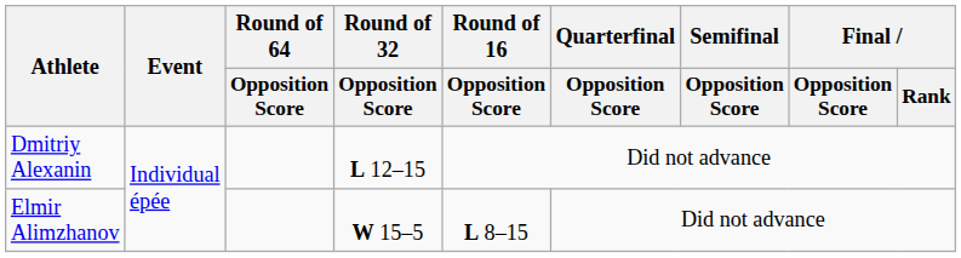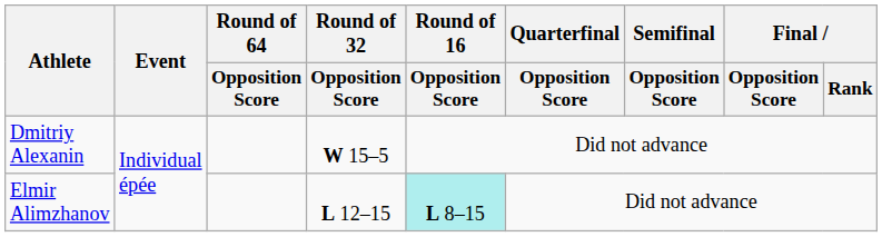Dmitriy Alexanin | Round of 32 / Opposition Score: L 12–15 -> W 15–5
Elmir Alimzhanov | Round of 32 / Opposition Score: W 15–5 -> L 12–15
Elmir Alimzhanov | Round of 16 / Opposition Score: no background -> paleturquoise background
